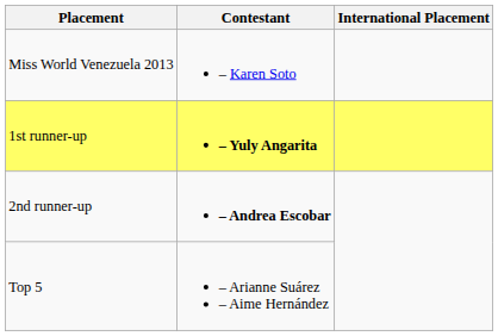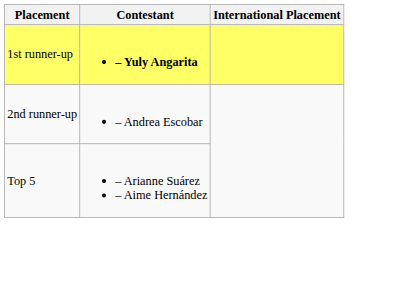- row: Miss World Venezuela 2013 | – Karen Soto
2nd runner-up | Contestant: bold -> normal
